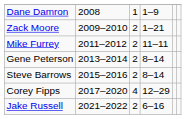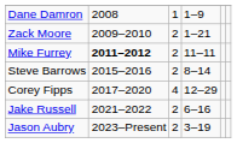Mike Furrey | column 2: normal -> bold
- row: Gene Peterson | 2013–2014 | 2 | 8–14
+ row: Jason Aubry | 2023–Present | 2 | 3–19
